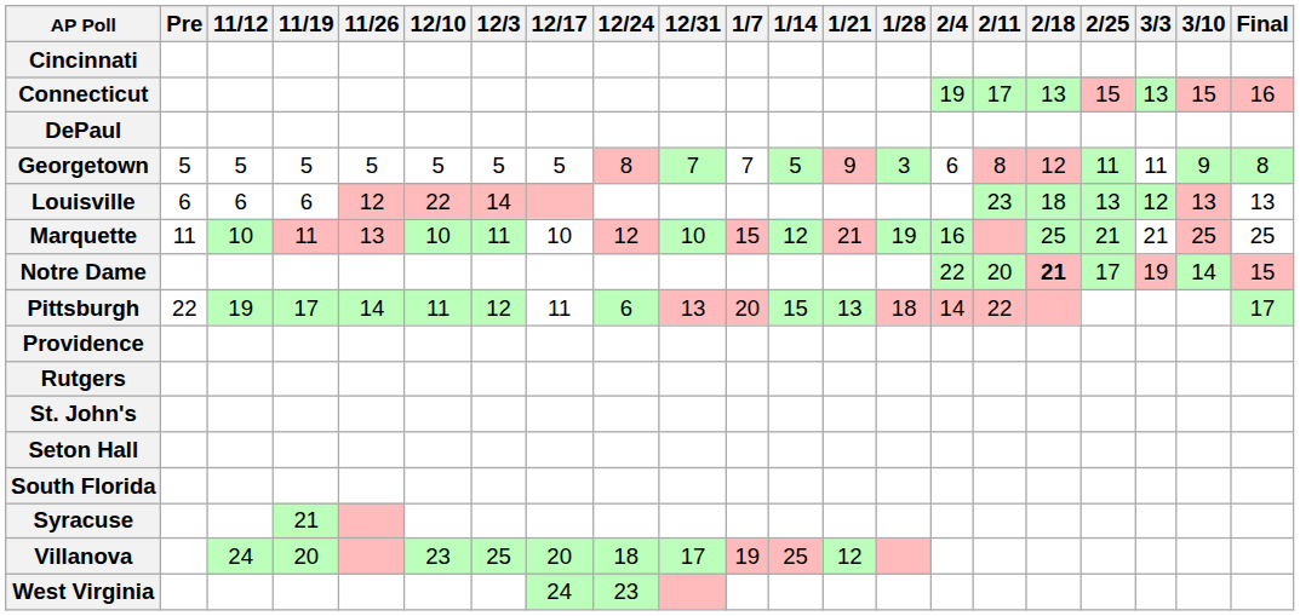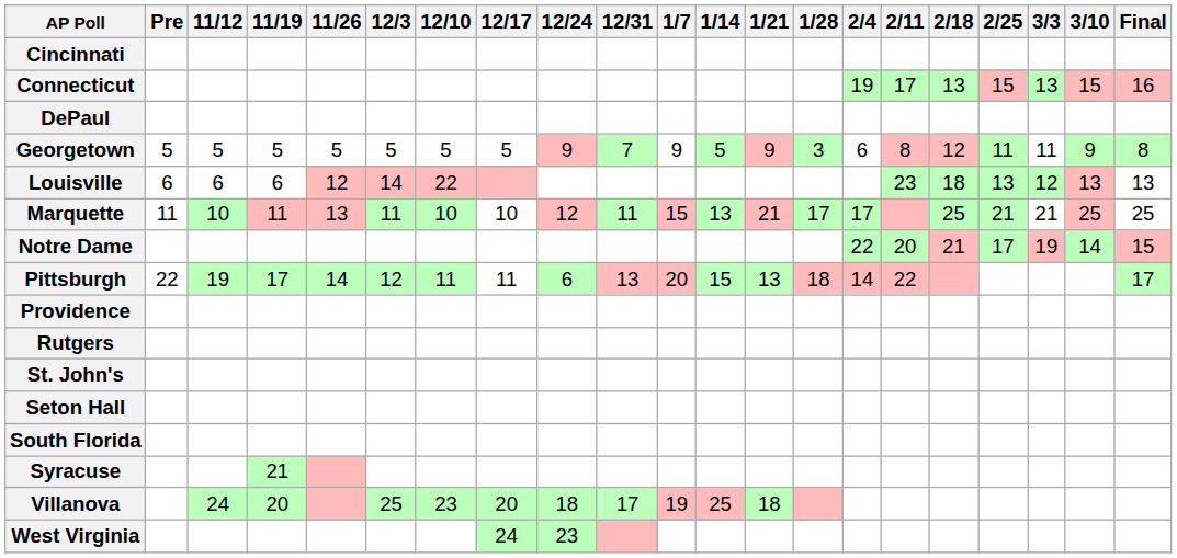columns swapped: 12/3 <-> 12/10
Georgetown | 12/24: 8 -> 9
Georgetown | 1/7: 7 -> 9
Marquette | 12/31: 10 -> 11
Marquette | 1/14: 12 -> 13
Marquette | 1/28: 19 -> 17
Marquette | 2/4: 16 -> 17
Notre Dame | 2/18: bold -> normal
Villanova | 1/21: 12 -> 18
